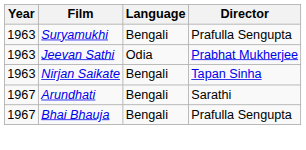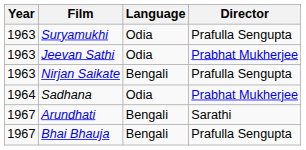Suryamukhi | Language: Bengali -> Odia
Nirjan Saikate | Director: Tapan Sinha -> Prafulla Sengupta
+ row: 1964 | Sadhana | Odia | Prabhat Mukherjee
